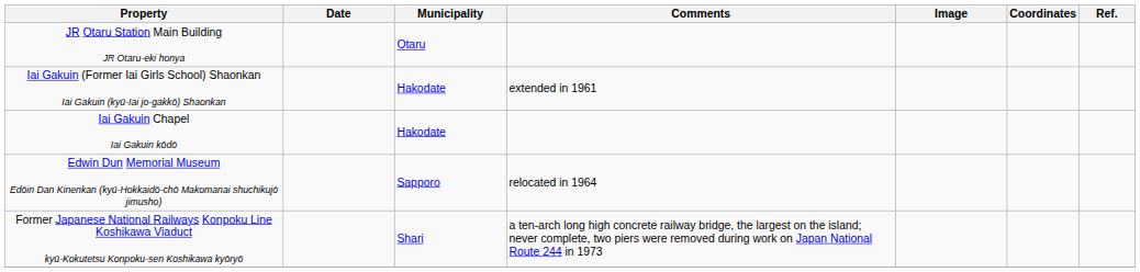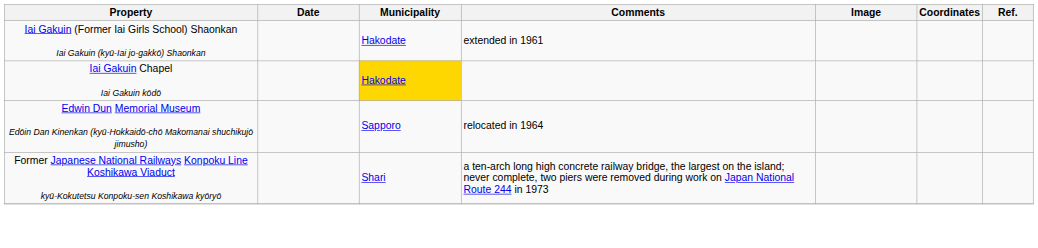- row: JR Otaru Station Main Building JR Otaru-eki honya | Otaru
Iai Gakuin Chapel Iai Gakuin kōdō | Municipality: no background -> gold background
